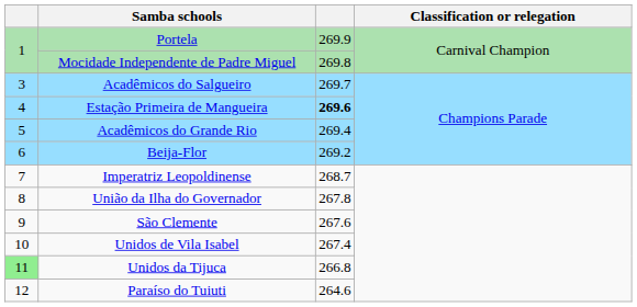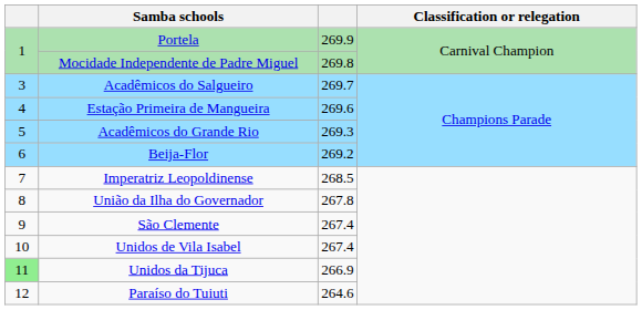Estação Primeira de Mangueira | column 3: bold -> normal
Acadêmicos do Grande Rio | column 3: 269.4 -> 269.3
Imperatriz Leopoldinense | column 3: 268.7 -> 268.5
São Clemente | column 3: 267.6 -> 267.4
Unidos da Tijuca | column 3: 266.8 -> 266.9
